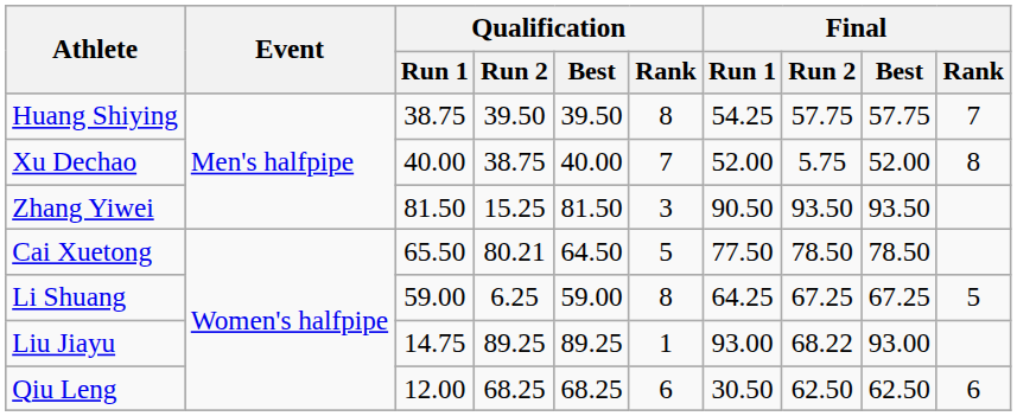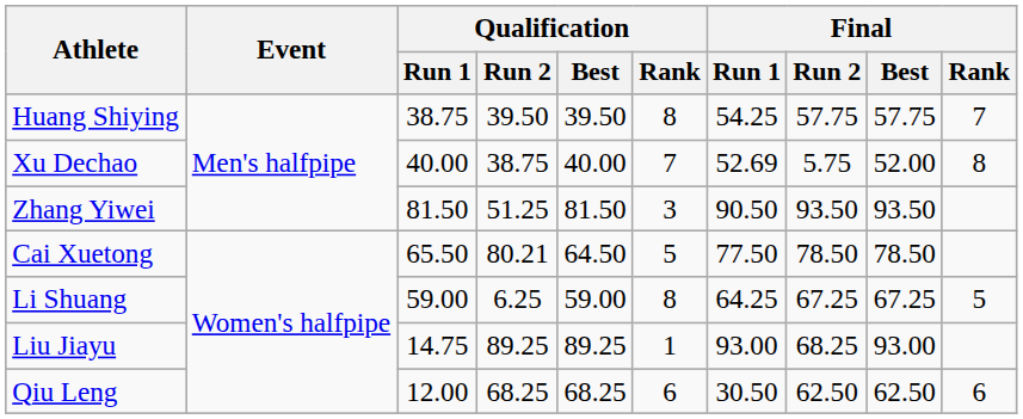Xu Dechao | Final / Run 1: 52.00 -> 52.69
Zhang Yiwei | Qualification / Run 2: 15.25 -> 51.25
Liu Jiayu | Final / Run 2: 68.22 -> 68.25
